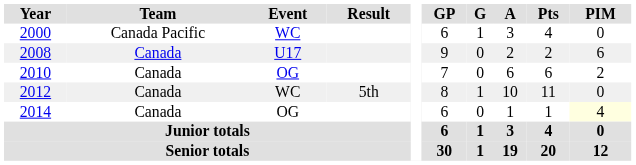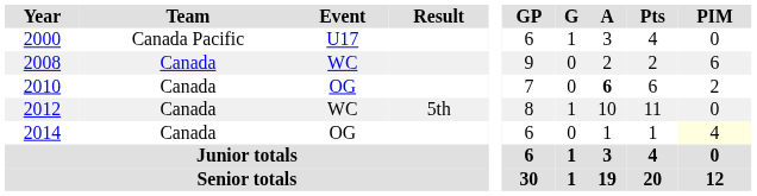2000 | Event: WC -> U17
2008 | Event: U17 -> WC
2010 | A: normal -> bold
